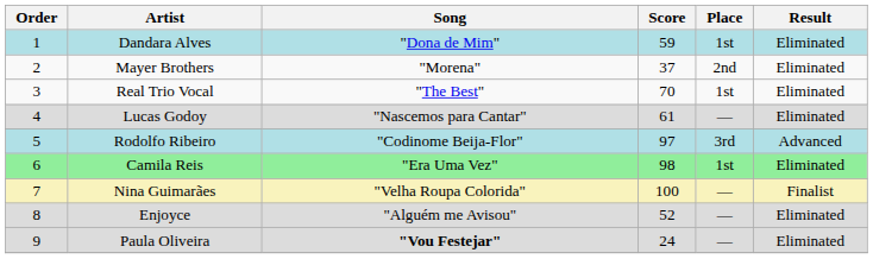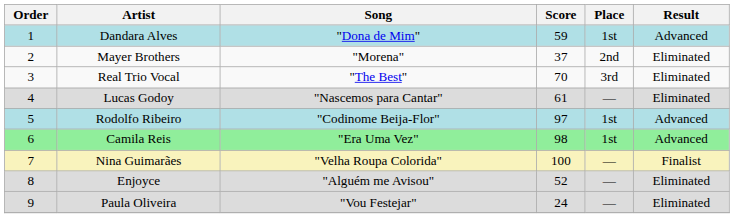Dandara Alves | Result: Eliminated -> Advanced
Real Trio Vocal | Place: 1st -> 3rd
Rodolfo Ribeiro | Place: 3rd -> 1st
Camila Reis | Result: Eliminated -> Advanced
Paula Oliveira | Song: bold -> normal
